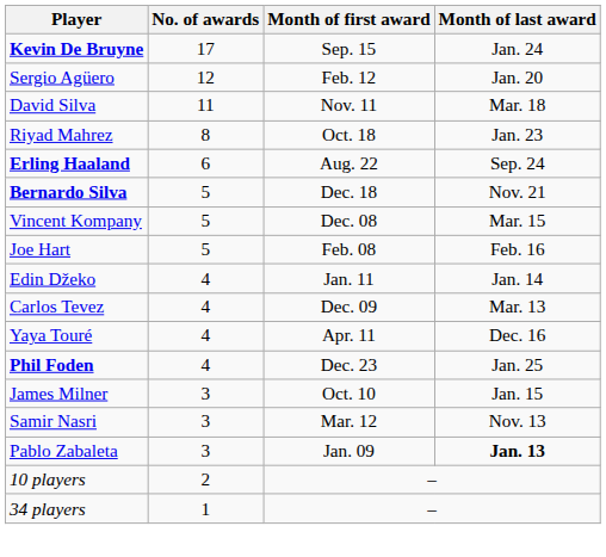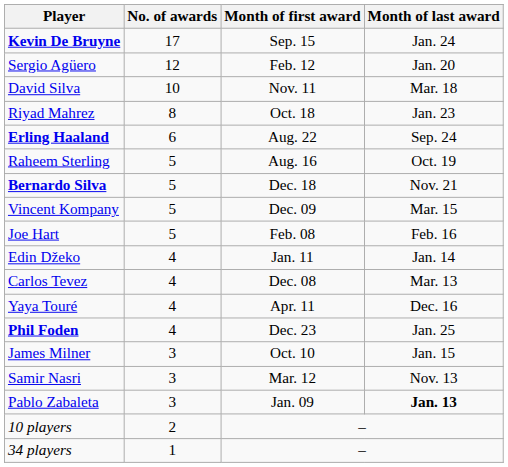David Silva | No. of awards: 11 -> 10
+ row: Raheem Sterling | 5 | Aug. 16 | Oct. 19
Vincent Kompany | Month of first award: Dec. 08 -> Dec. 09
Carlos Tevez | Month of first award: Dec. 09 -> Dec. 08
